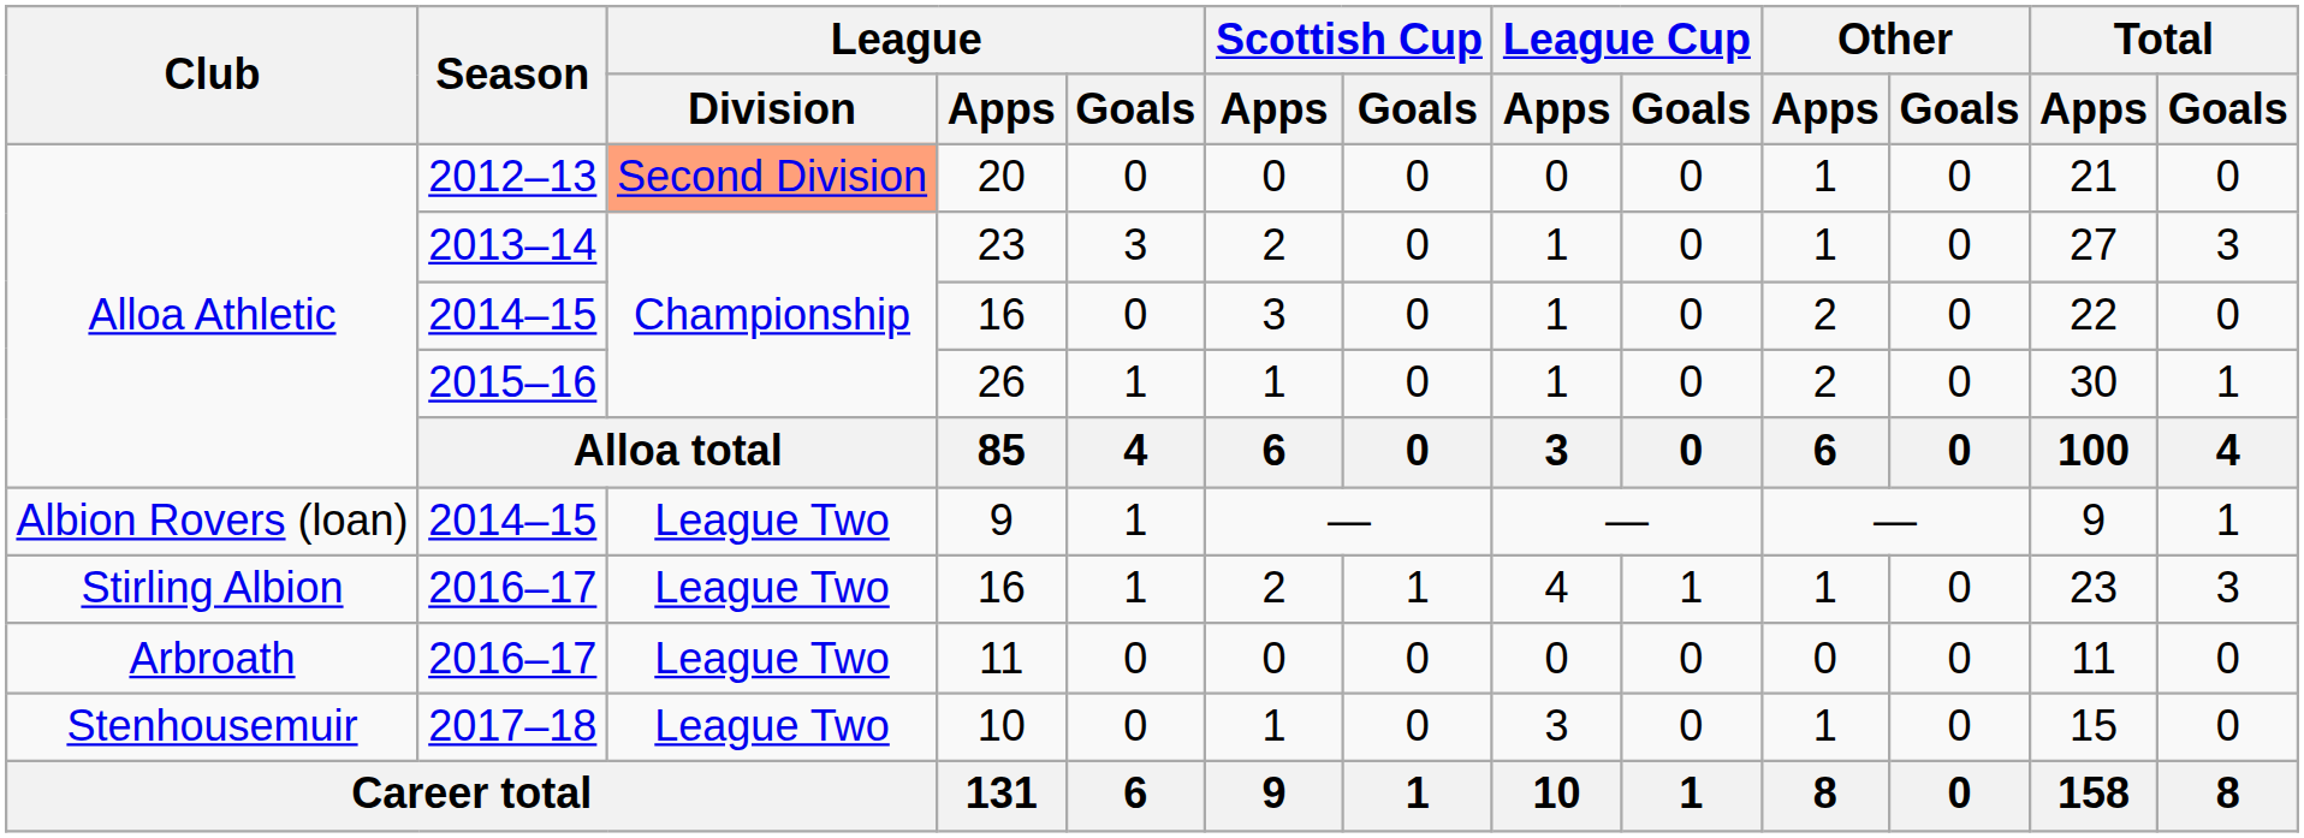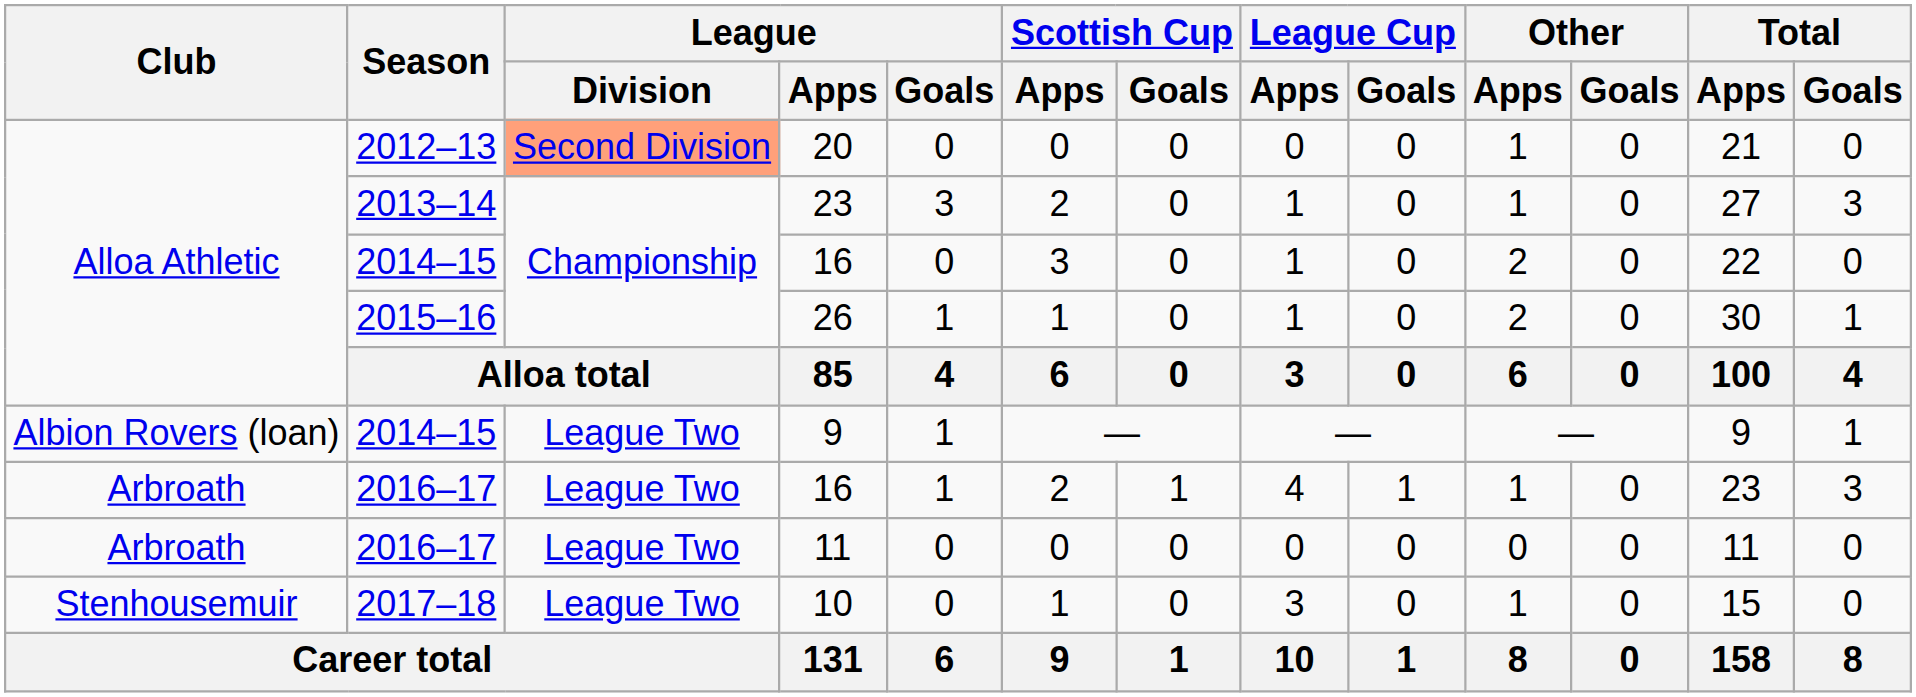2016–17 / 16 | Club: Stirling Albion -> Arbroath
